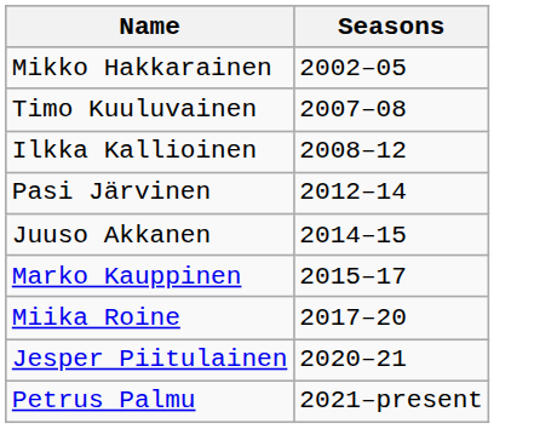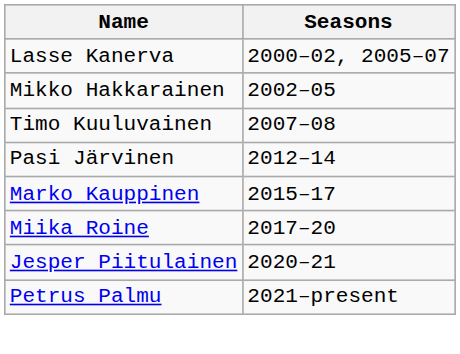+ row: Lasse Kanerva | 2000–02, 2005–07
- row: Ilkka Kallioinen | 2008–12
- row: Juuso Akkanen | 2014–15
